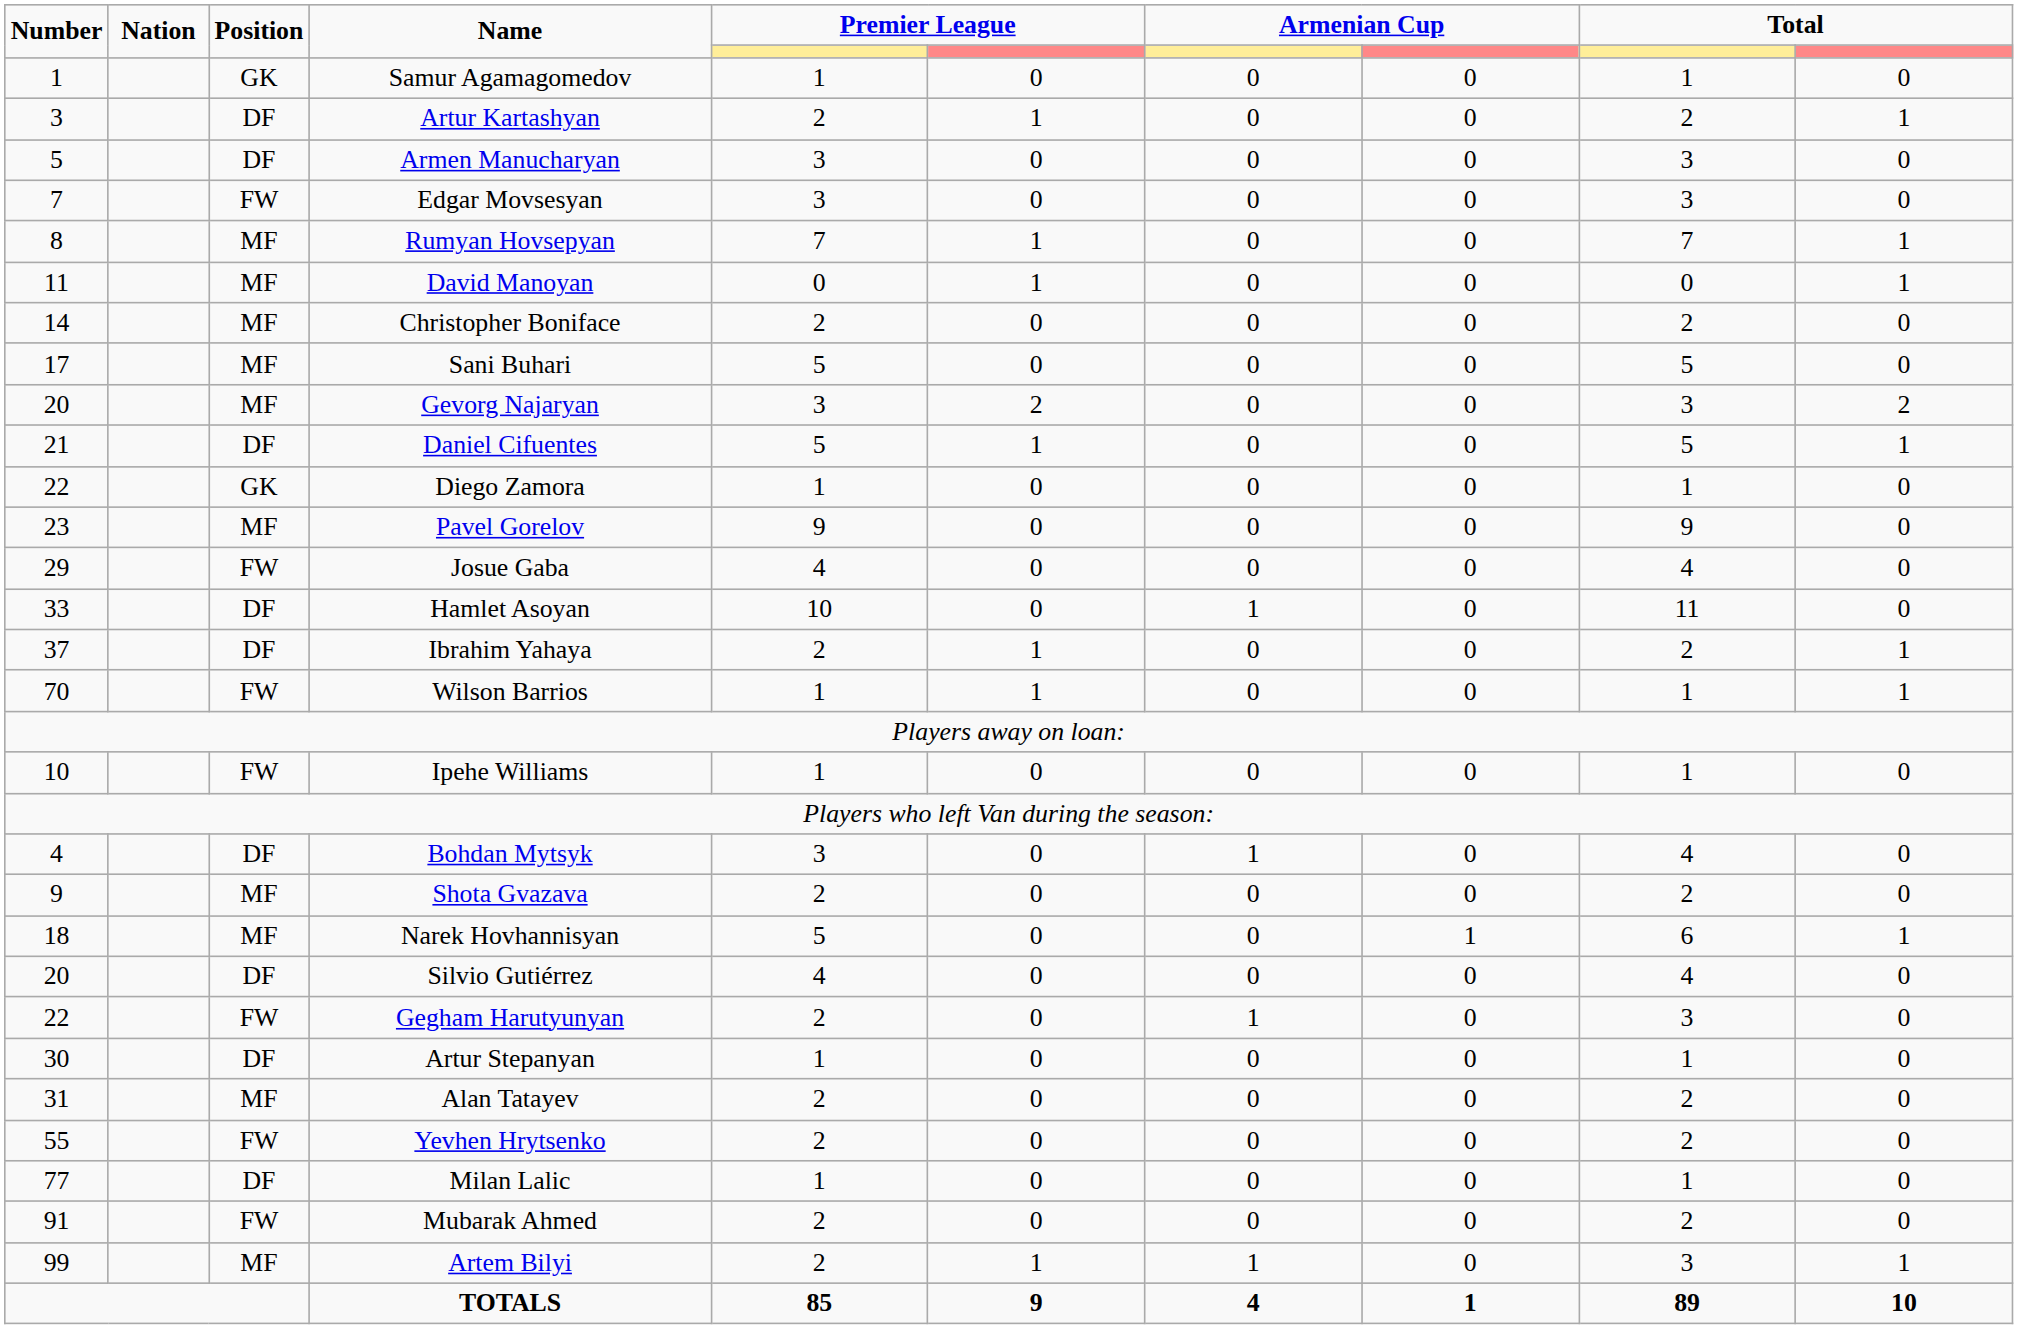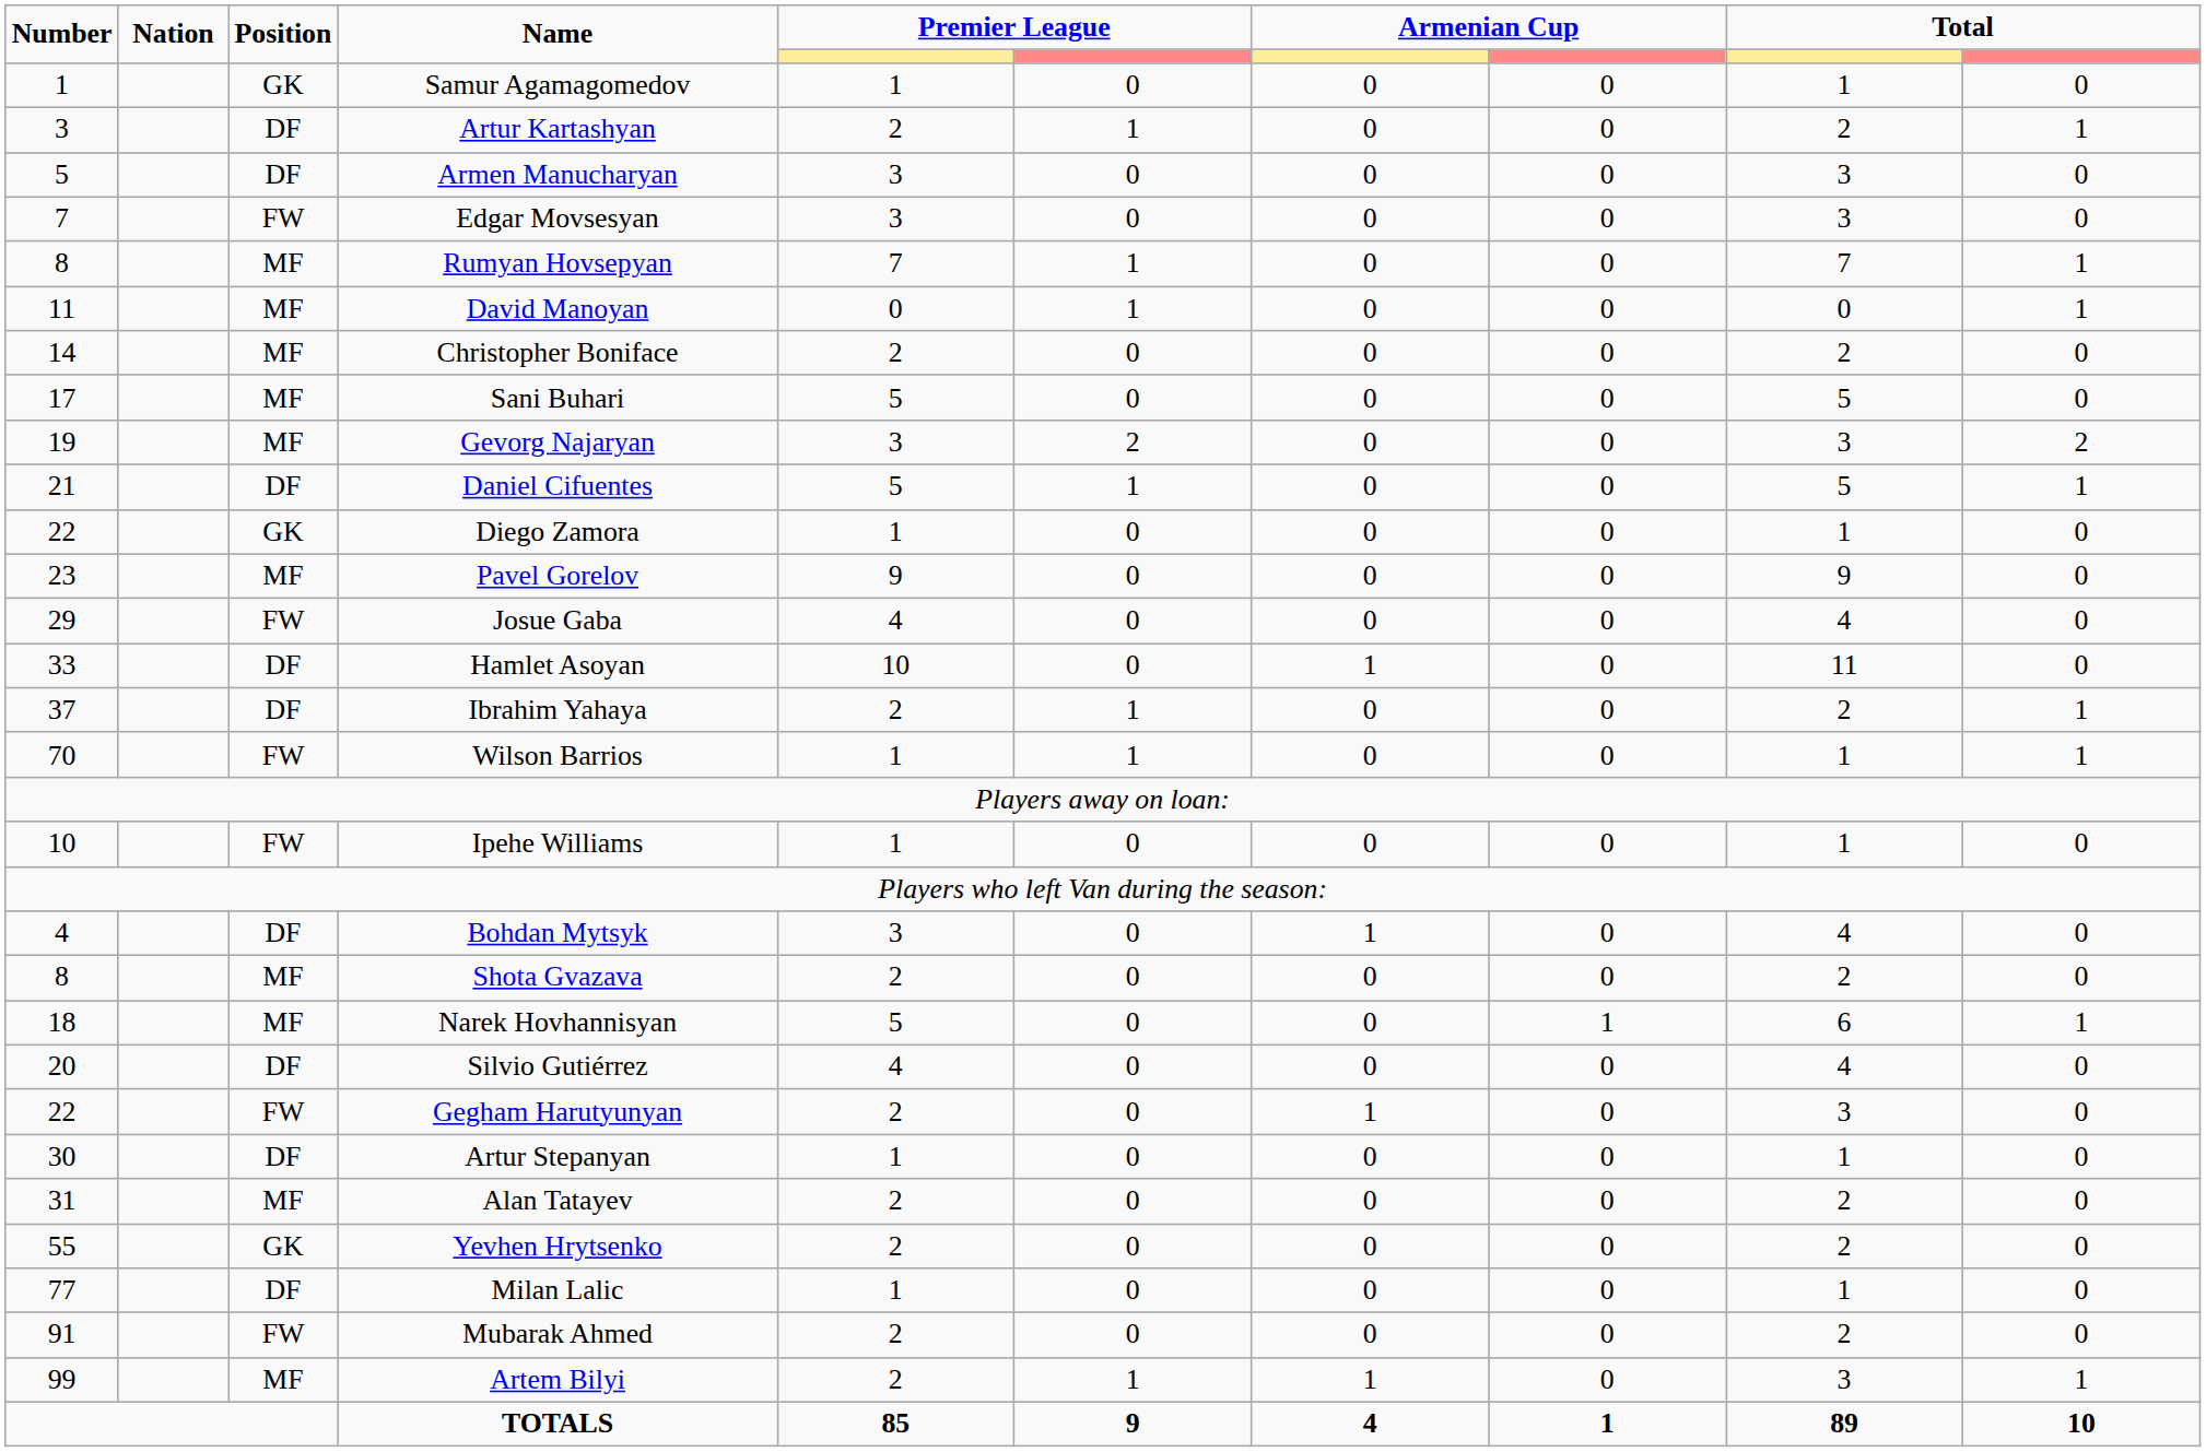Gevorg Najaryan | Number: 20 -> 19
Shota Gvazava | Number: 9 -> 8
Yevhen Hrytsenko | Position: FW -> GK
